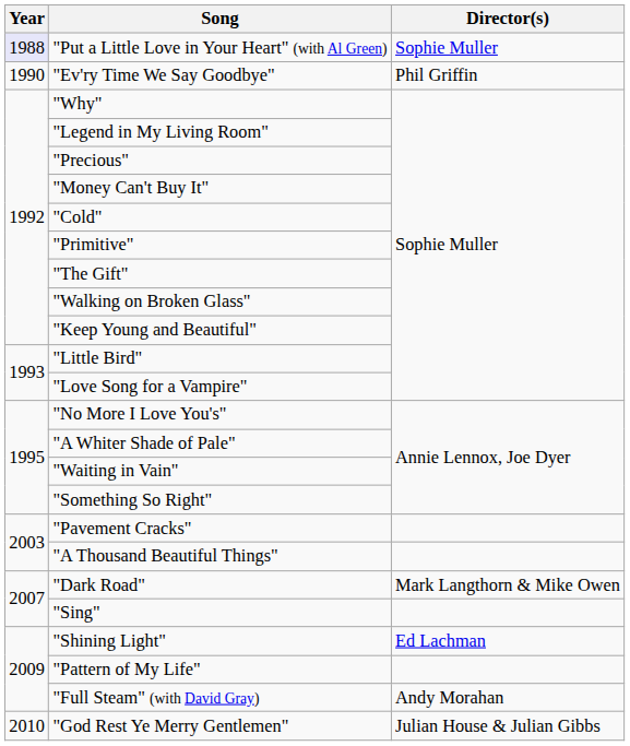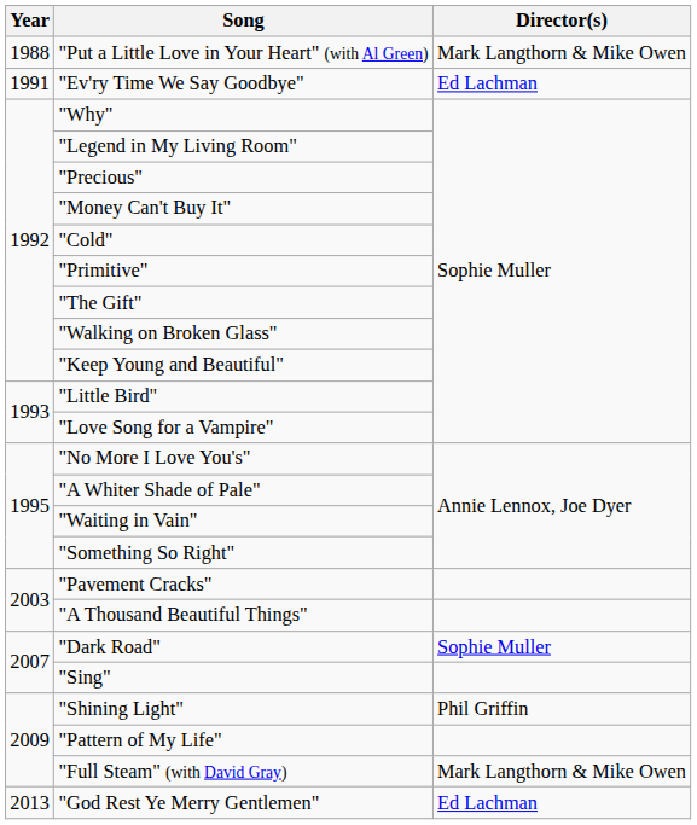"Put a Little Love in Your Heart" (with Al Green) | Year: lavender background -> no background
"Put a Little Love in Your Heart" (with Al Green) | Director(s): Sophie Muller -> Mark Langthorn & Mike Owen
"Ev'ry Time We Say Goodbye" | Year: 1990 -> 1991
"Ev'ry Time We Say Goodbye" | Director(s): Phil Griffin -> Ed Lachman
"Dark Road" | Director(s): Mark Langthorn & Mike Owen -> Sophie Muller
"Shining Light" | Director(s): Ed Lachman -> Phil Griffin
"Full Steam" (with David Gray) | Director(s): Andy Morahan -> Mark Langthorn & Mike Owen
"God Rest Ye Merry Gentlemen" | Year: 2010 -> 2013
"God Rest Ye Merry Gentlemen" | Director(s): Julian House & Julian Gibbs -> Ed Lachman
